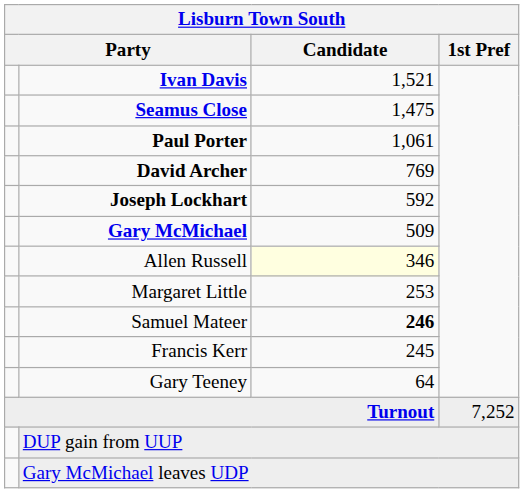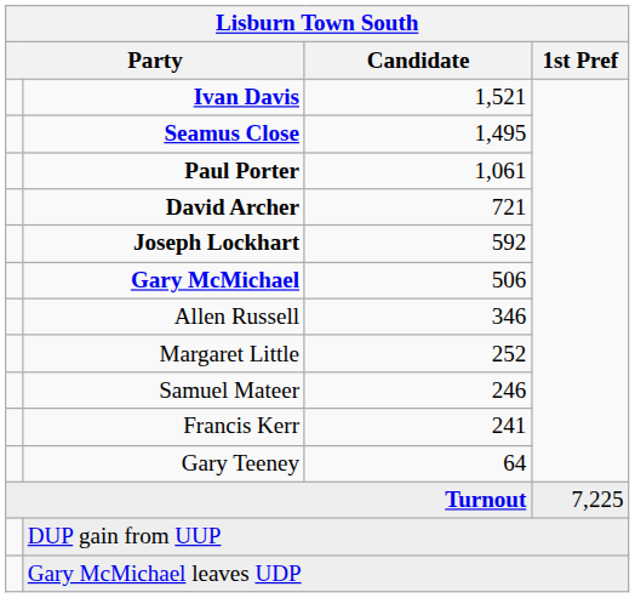Seamus Close | Candidate: 1,475 -> 1,495
David Archer | Candidate: 769 -> 721
Gary McMichael | Candidate: 509 -> 506
Allen Russell | Candidate: lightyellow background -> no background
Margaret Little | Candidate: 253 -> 252
Samuel Mateer | Candidate: bold -> normal
Francis Kerr | Candidate: 245 -> 241
Turnout | 1st Pref: 7,252 -> 7,225
